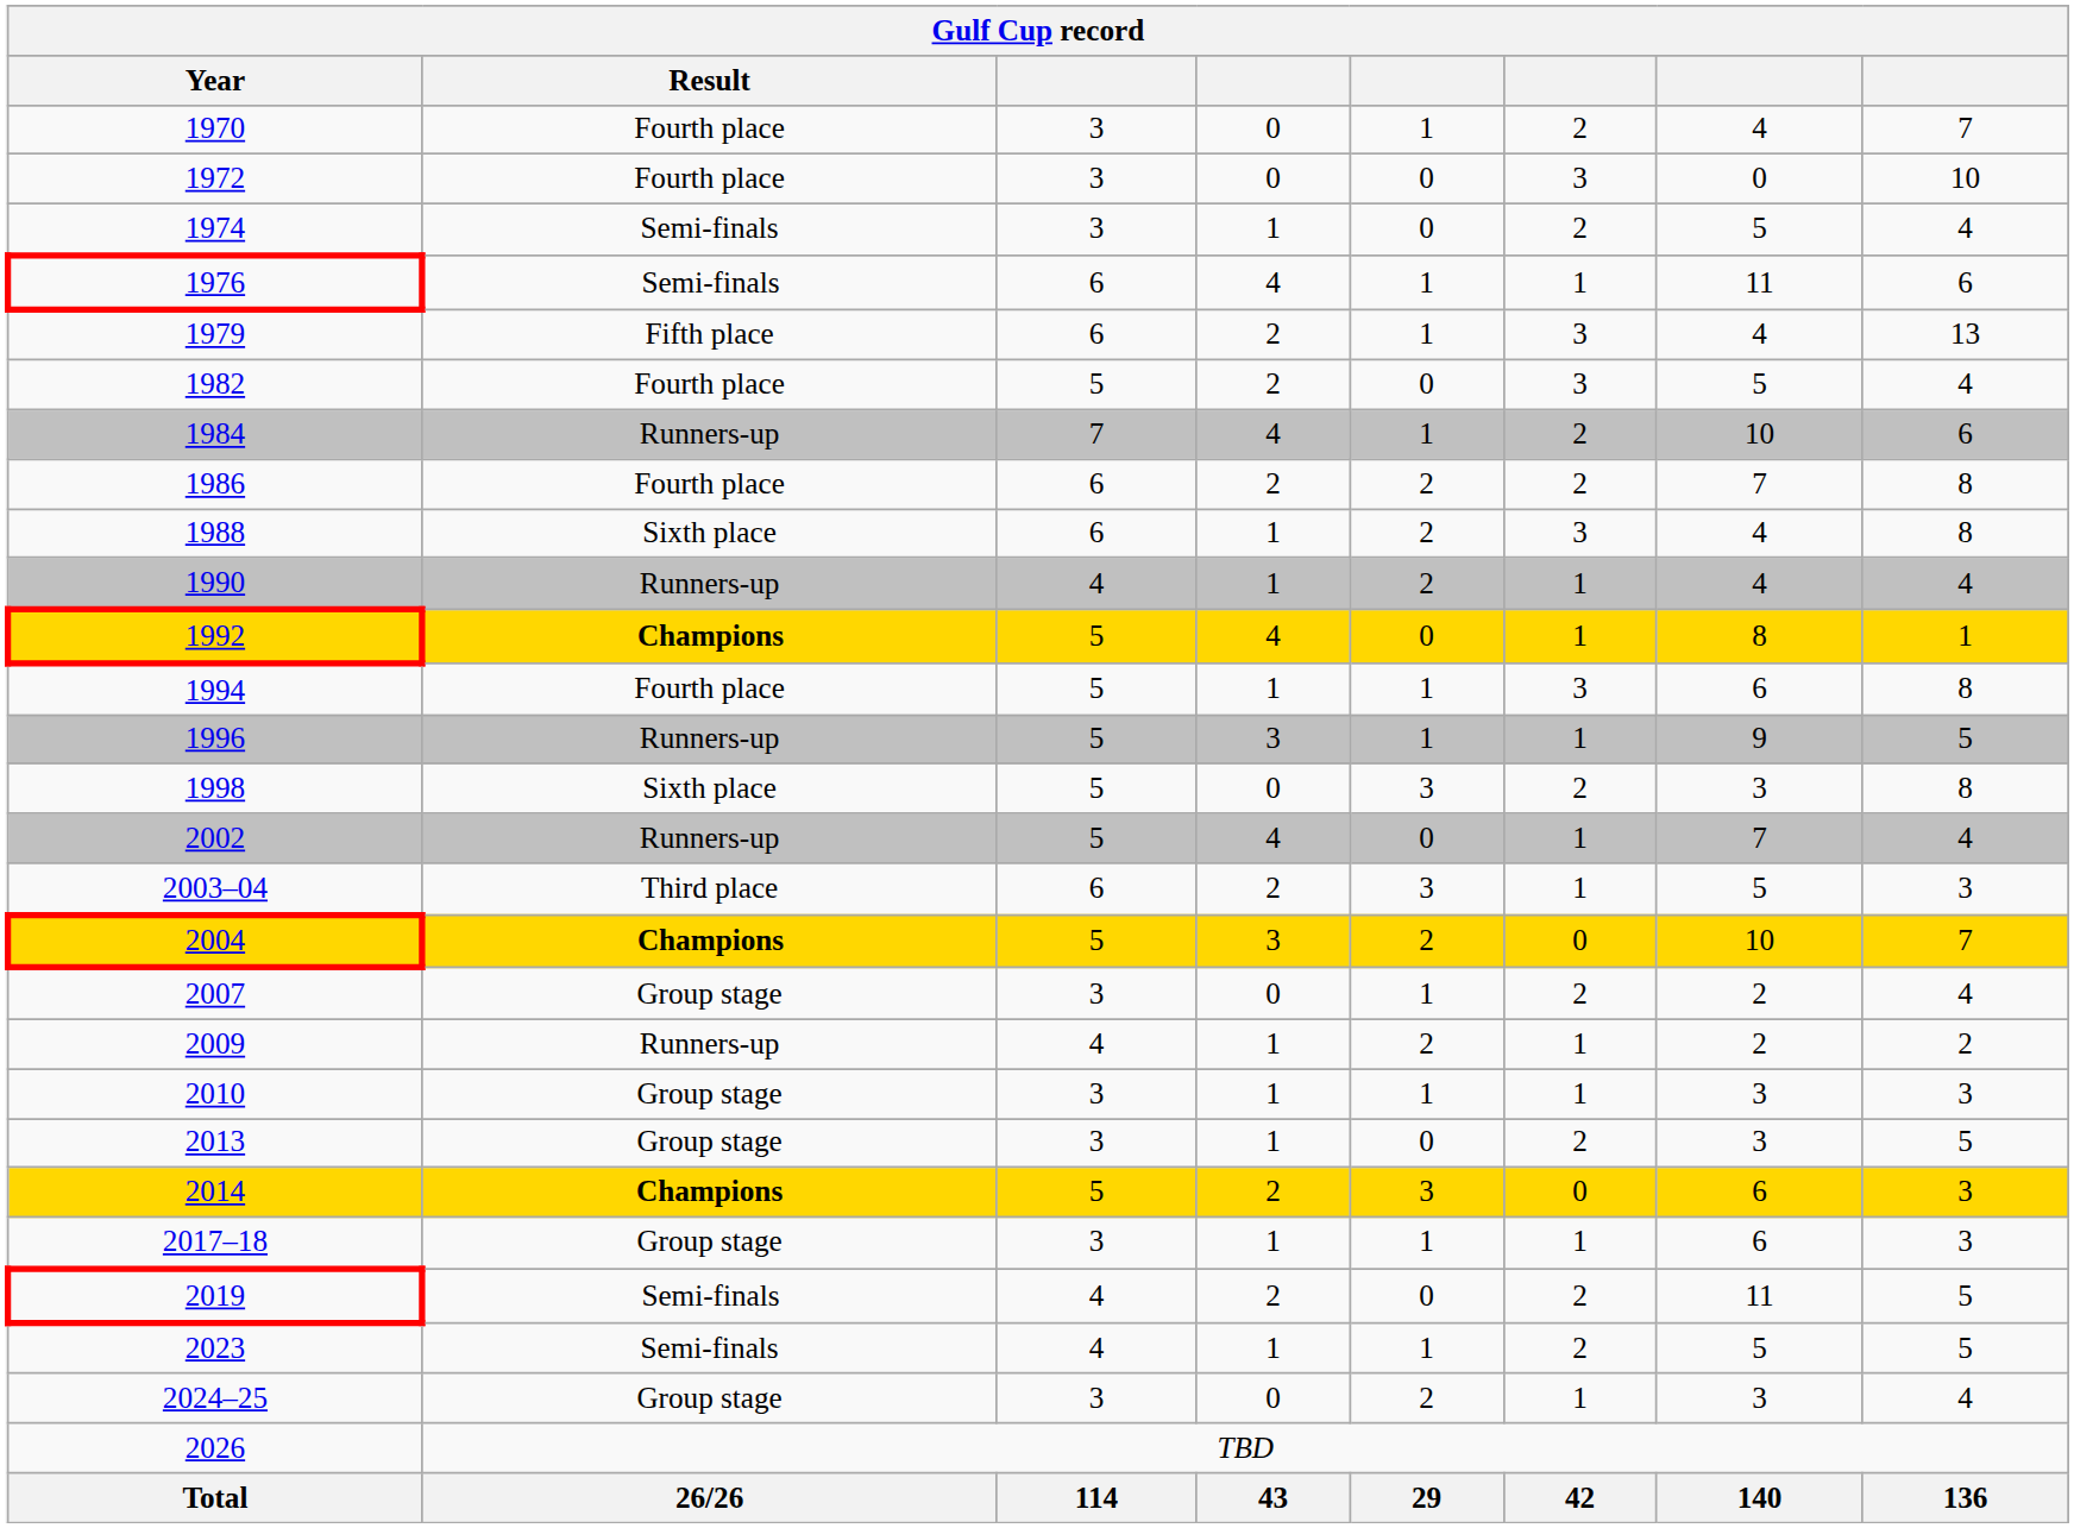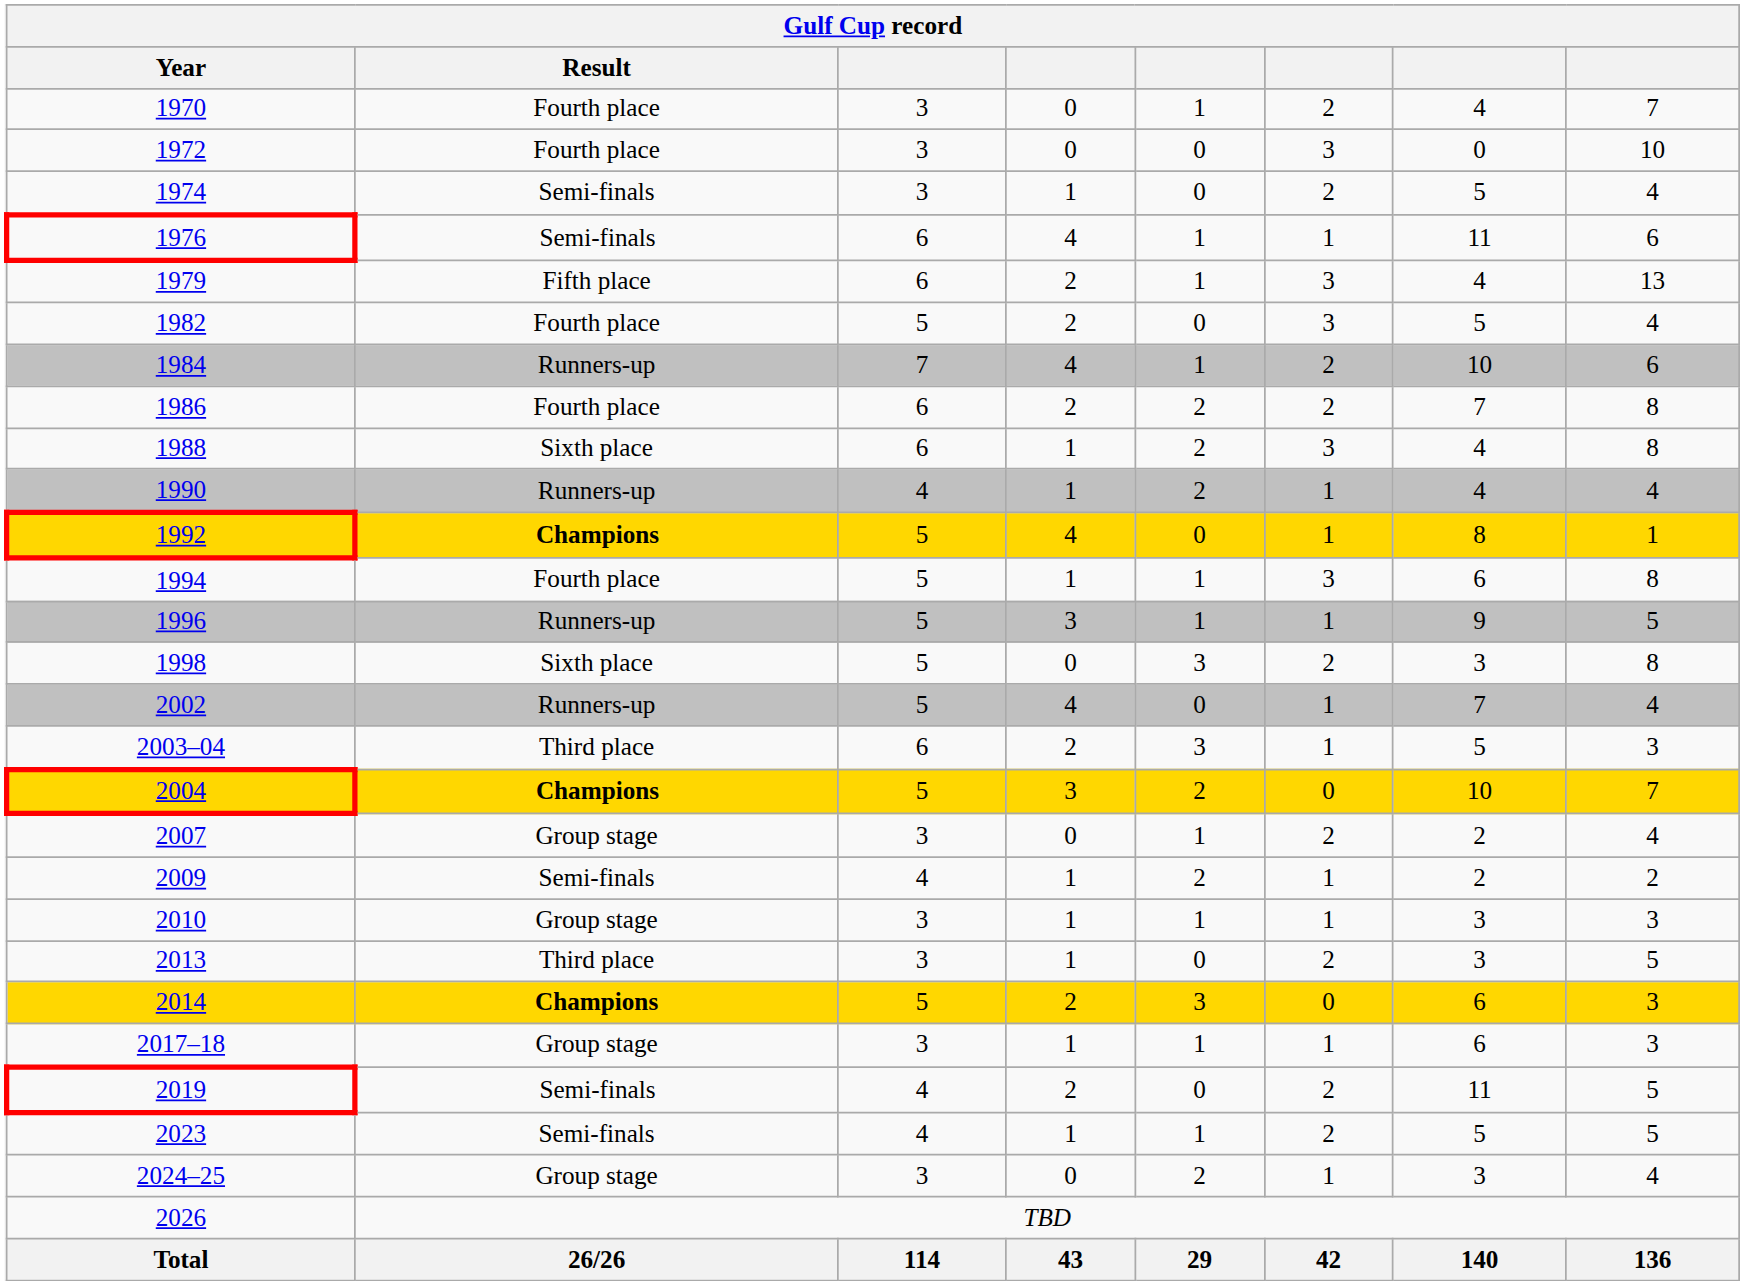2009 | Result: Runners-up -> Semi-finals
2013 | Result: Group stage -> Third place
